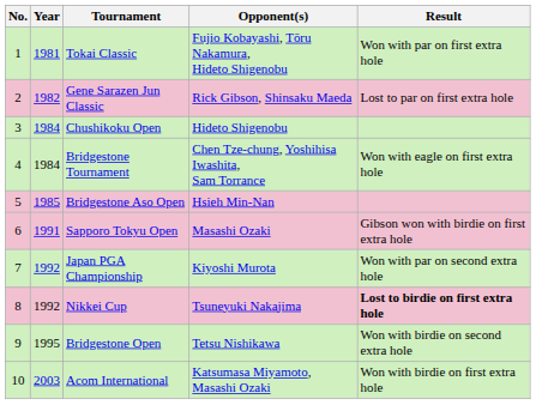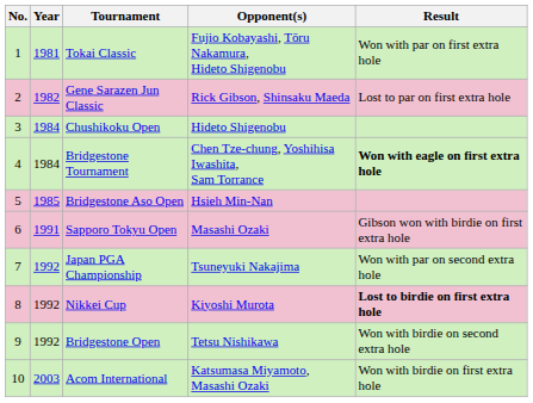Bridgestone Tournament | Result: normal -> bold
Japan PGA Championship | Opponent(s): Kiyoshi Murota -> Tsuneyuki Nakajima
Nikkei Cup | Opponent(s): Tsuneyuki Nakajima -> Kiyoshi Murota
Bridgestone Open | Year: 1995 -> 1992
